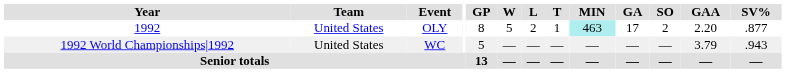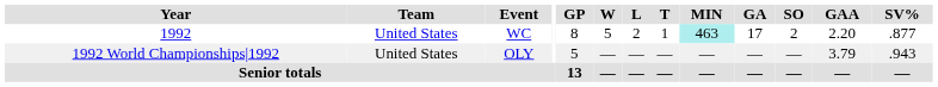1992 | Event: OLY -> WC
1992 World Championships|1992 | Event: WC -> OLY
